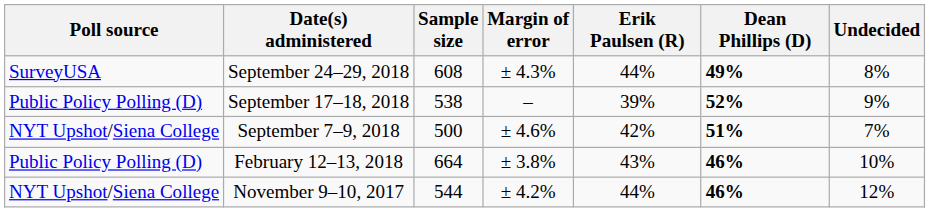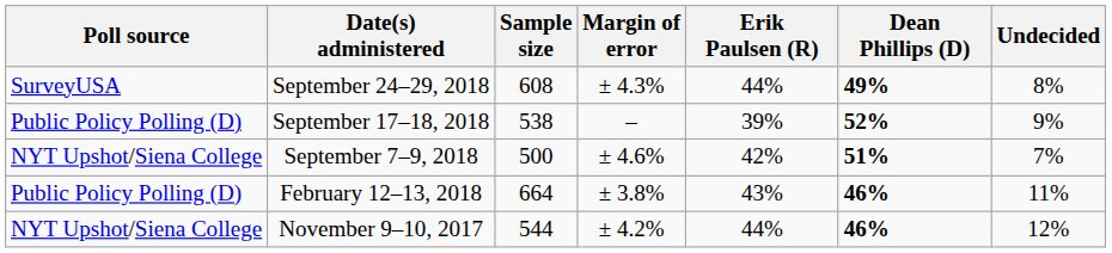February 12–13, 2018 | Undecided: 10% -> 11%
